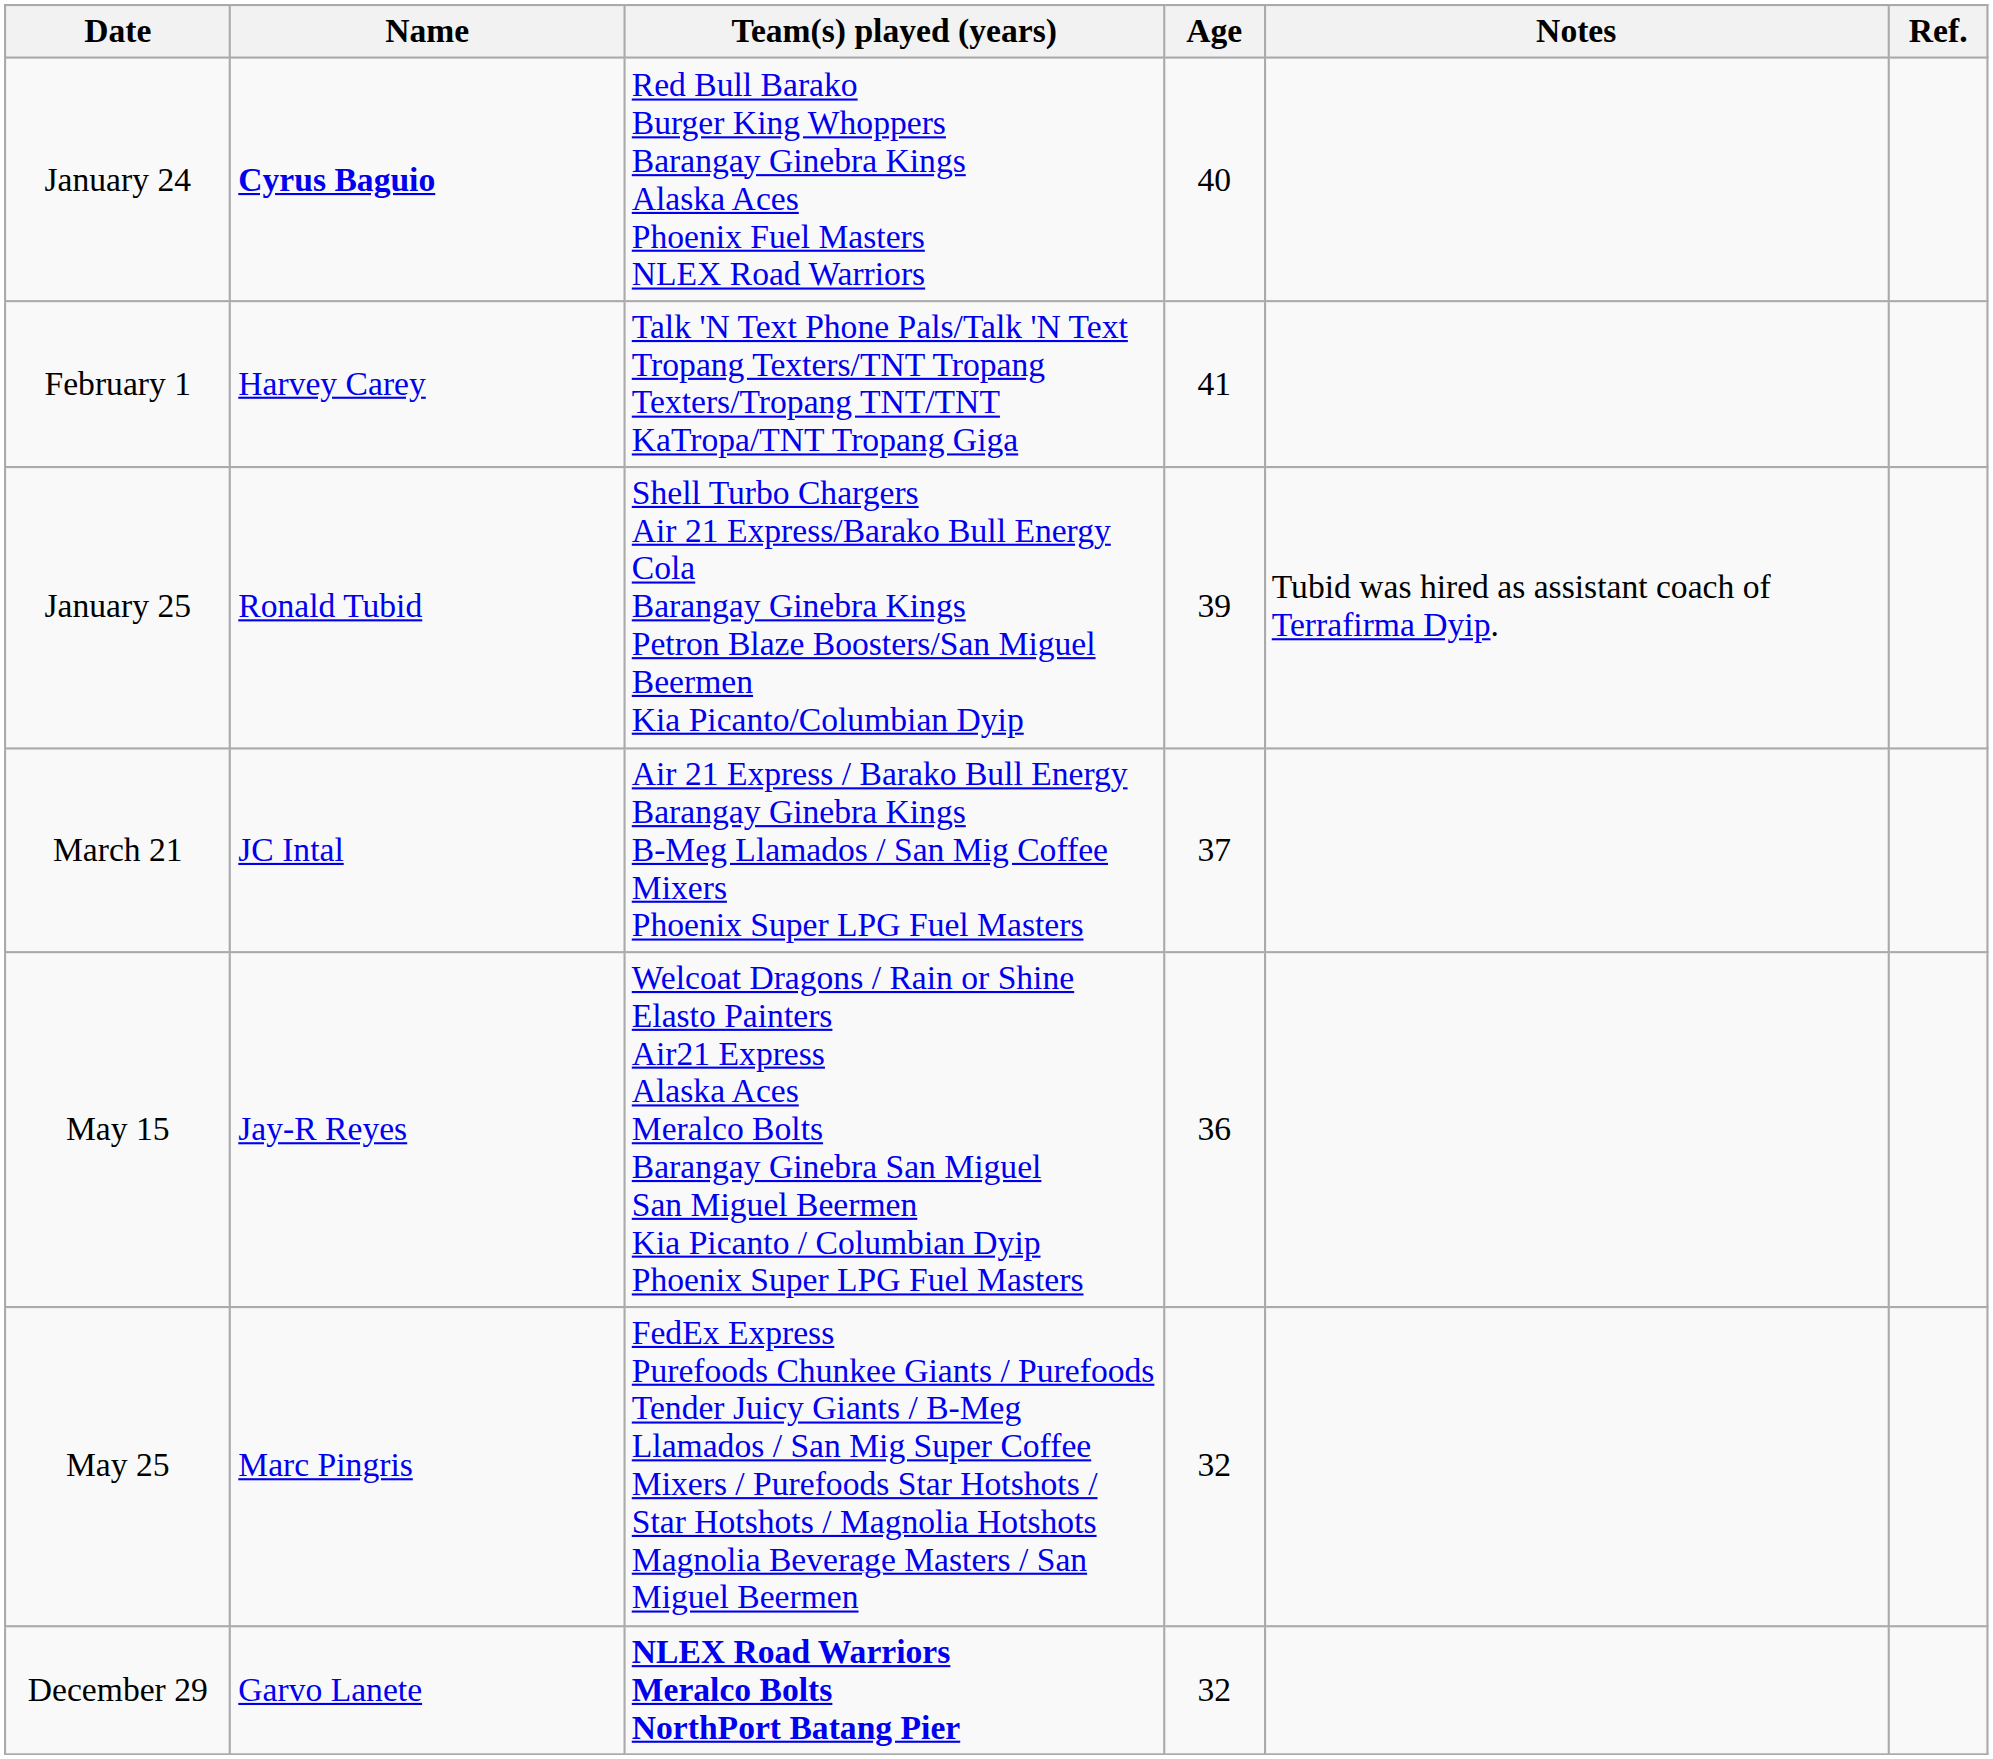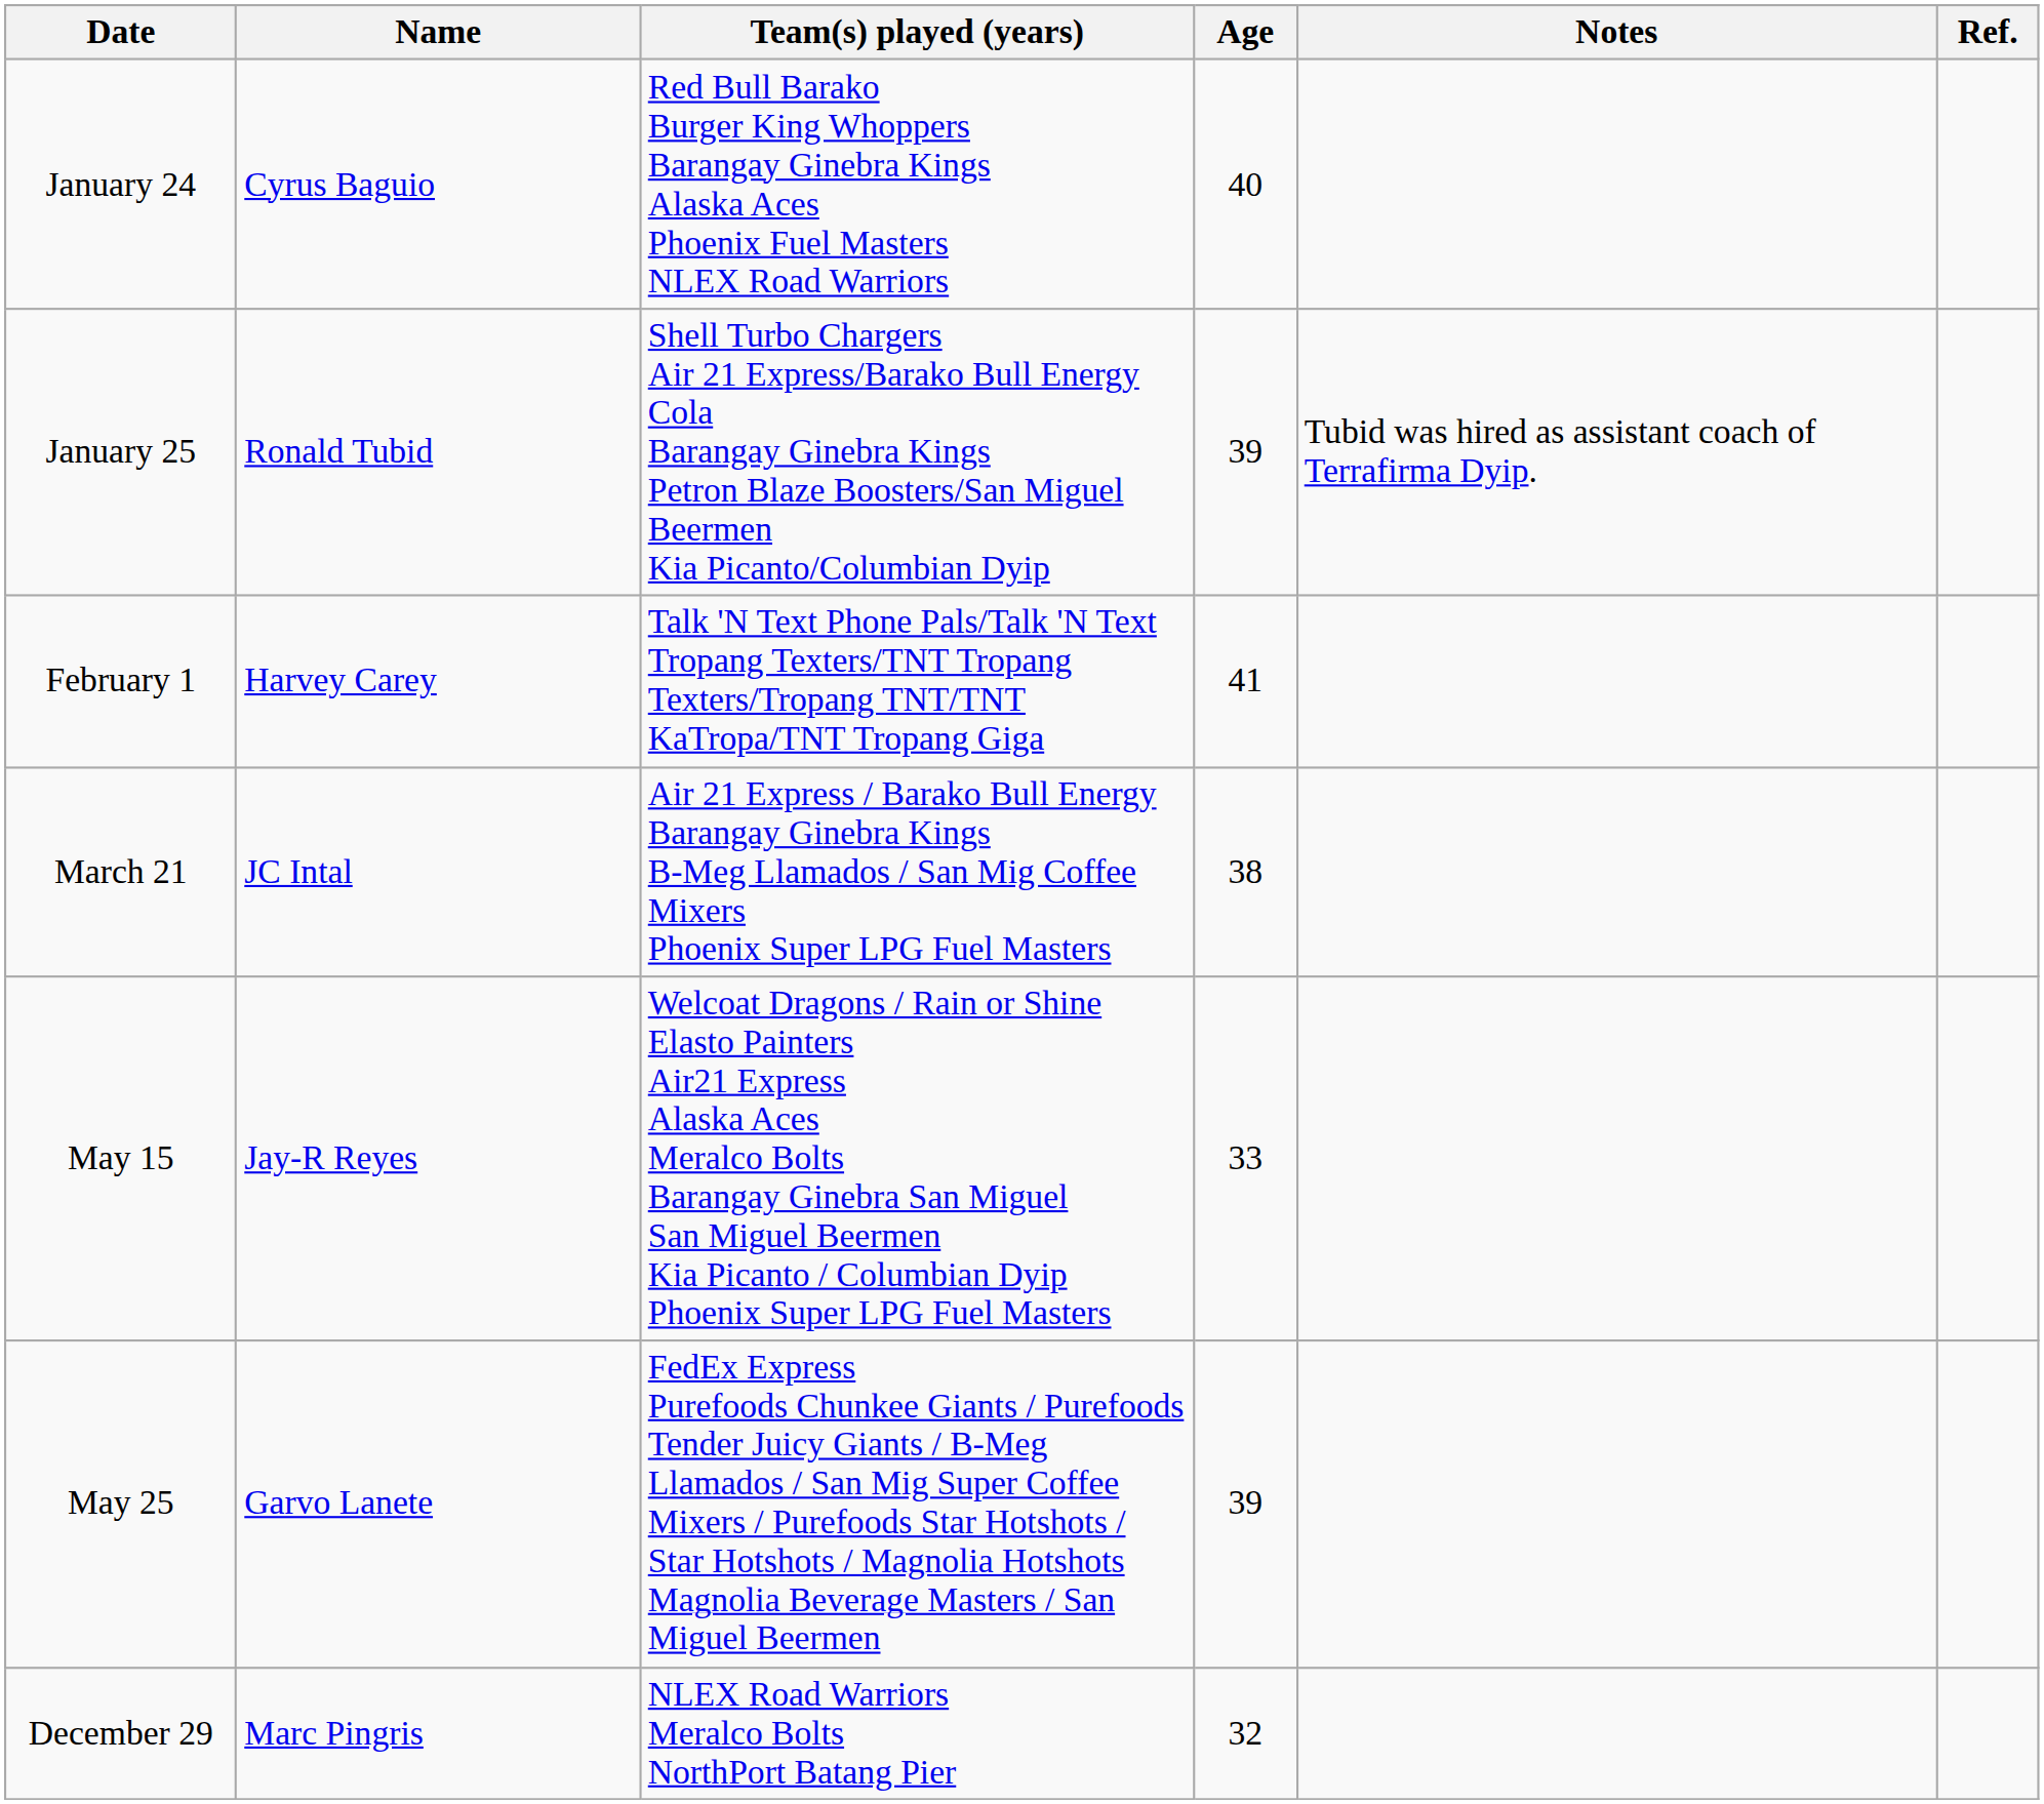January 24 | Name: bold -> normal
rows swapped: January 25 <-> February 1
March 21 | Age: 37 -> 38
May 15 | Age: 36 -> 33
May 25 | Name: Marc Pingris -> Garvo Lanete
May 25 | Age: 32 -> 39
December 29 | Name: Garvo Lanete -> Marc Pingris
December 29 | Team(s) played (years): bold -> normal
